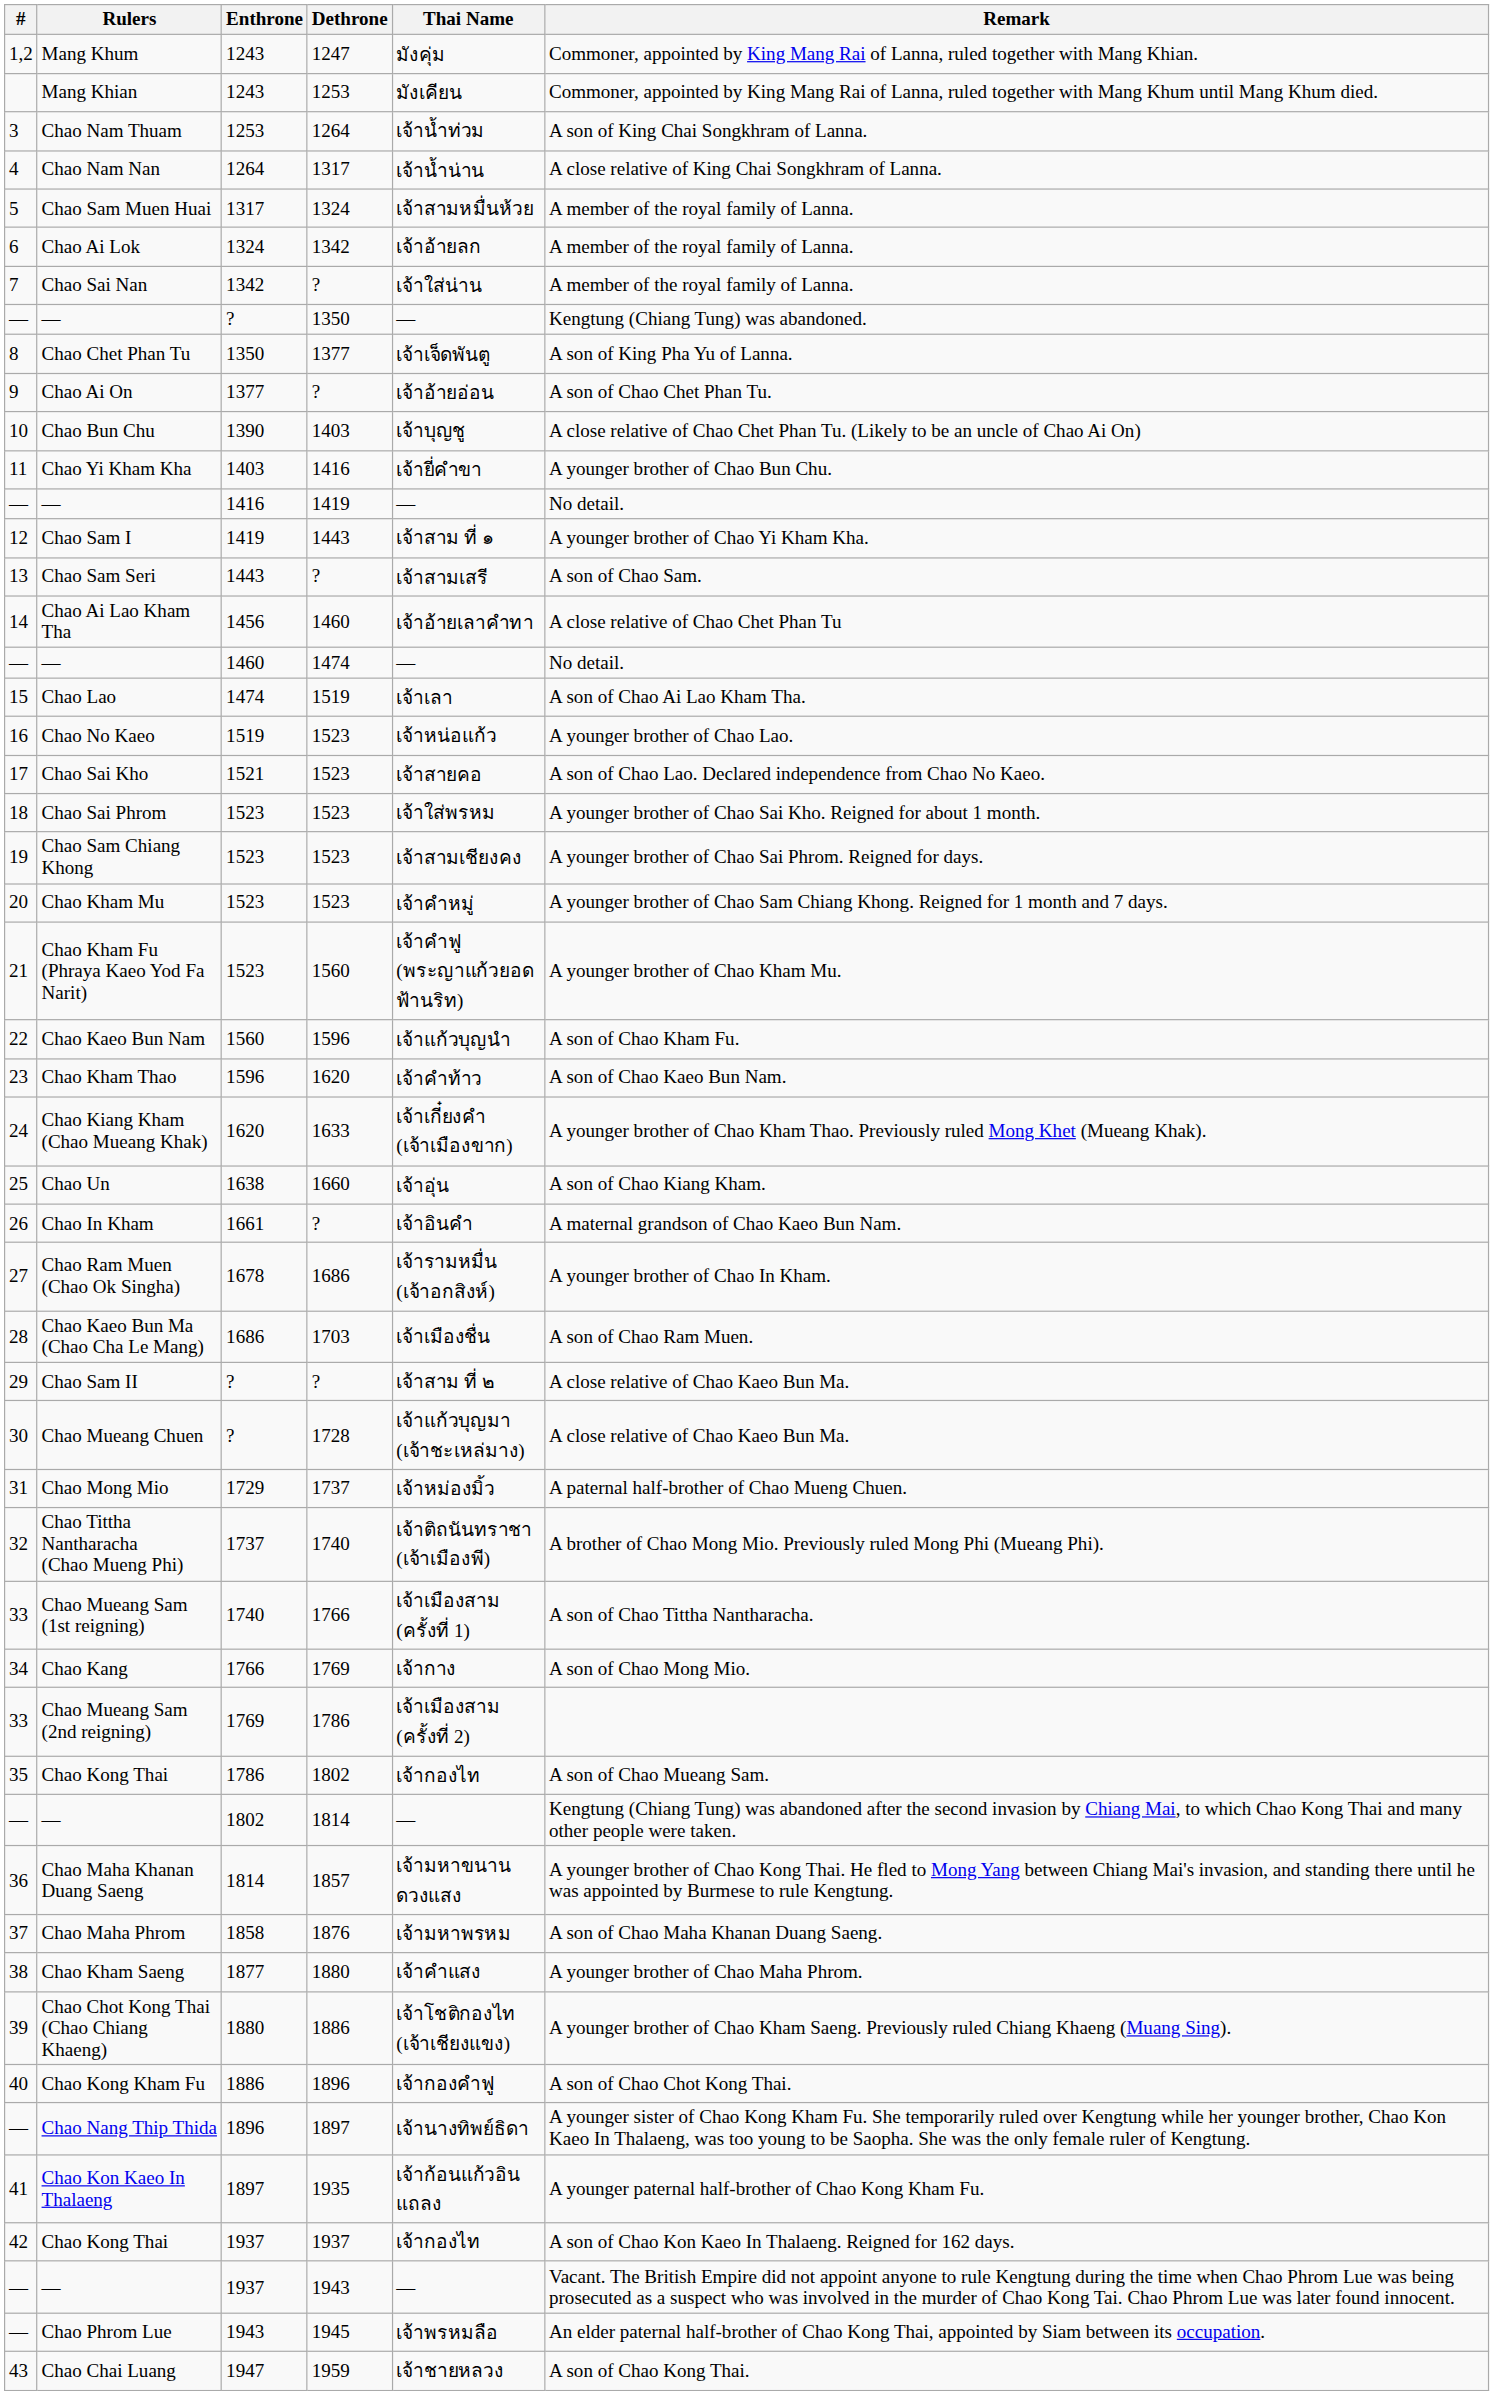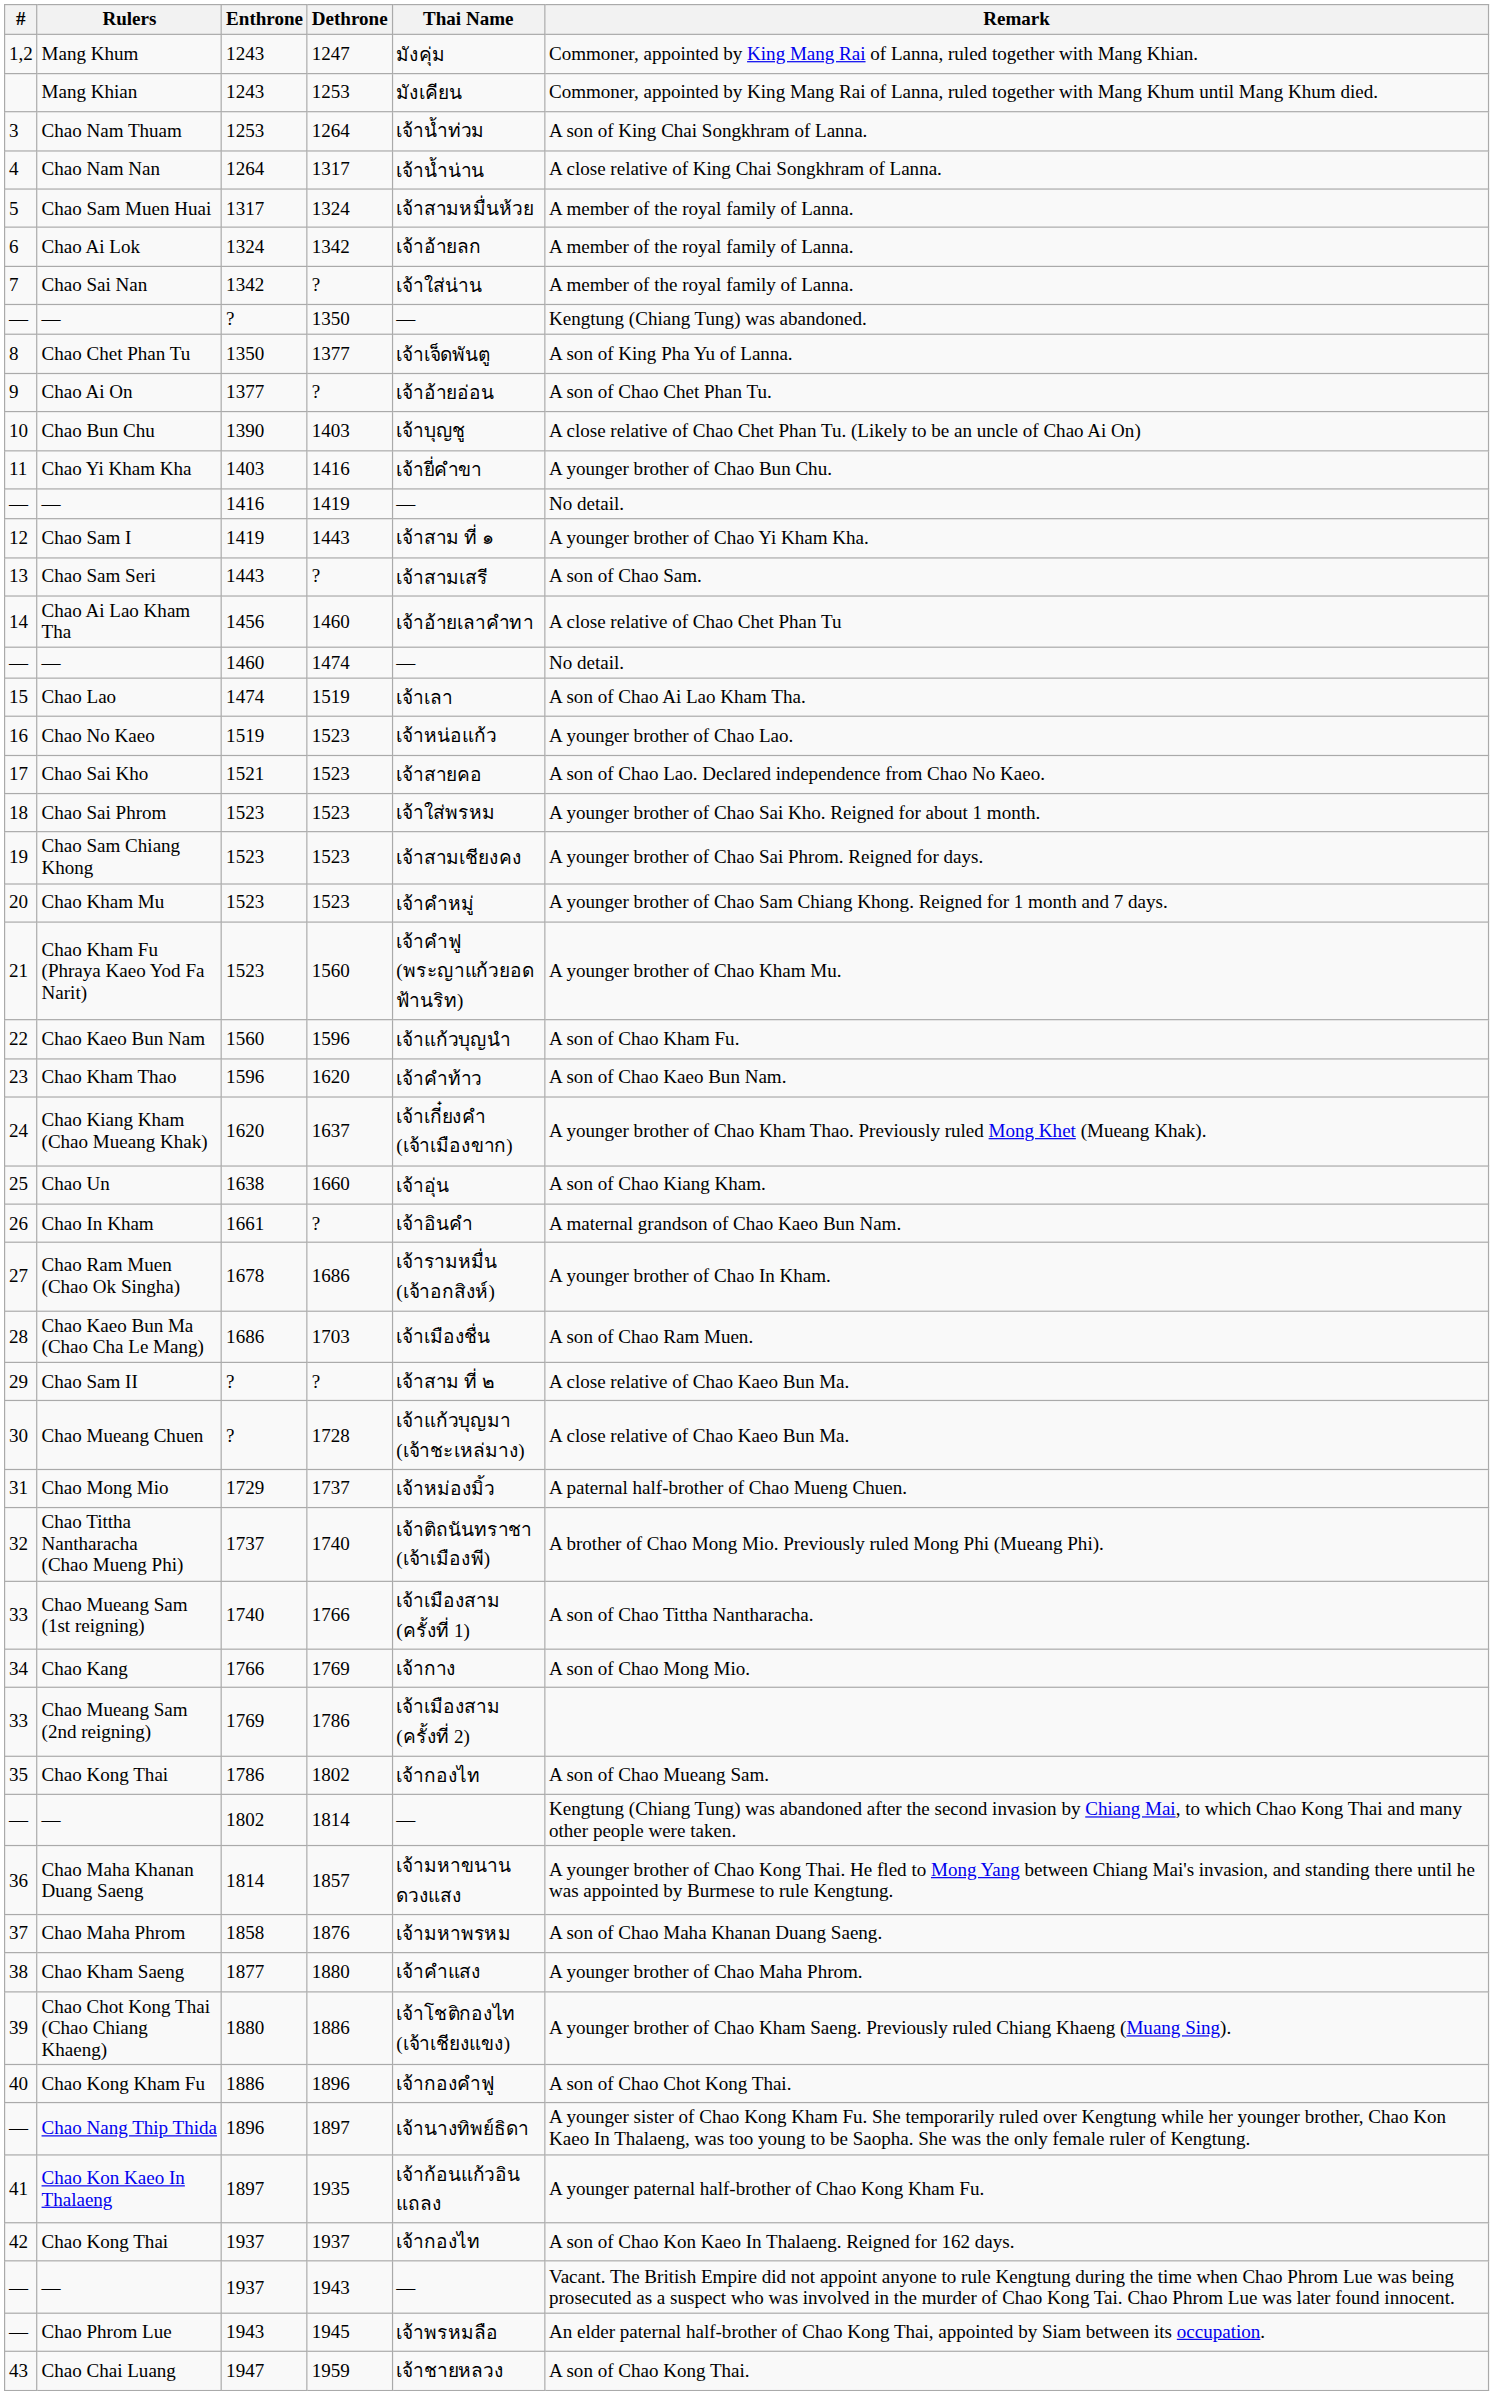Chao Kiang Kham (Chao Mueang Khak) | Dethrone: 1633 -> 1637
